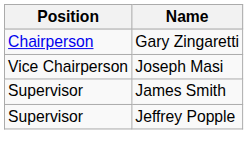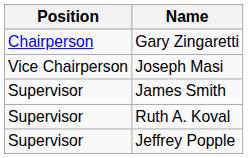+ row: Supervisor | Ruth A. Koval
